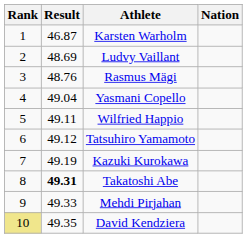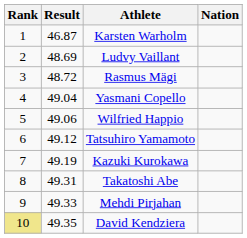Rasmus Mägi | Result: 48.76 -> 48.72
Wilfried Happio | Result: 49.11 -> 49.06
Takatoshi Abe | Result: bold -> normal
